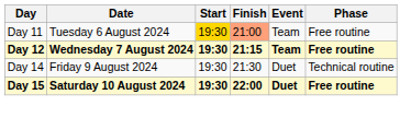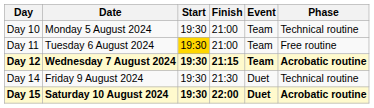+ row: Day 10 | Monday 5 August 2024 | 19:30 | 21:00 | Team | Technical routine
Day 11 | Finish: lightsalmon background -> no background
Day 12 | Phase: Free routine -> Acrobatic routine
Day 15 | Phase: Free routine -> Acrobatic routine
